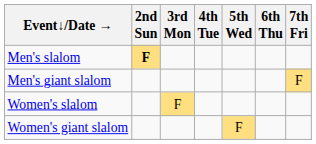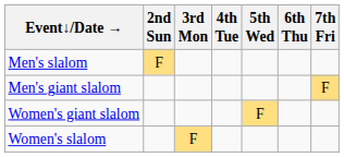Men's slalom | 2nd Sun: bold -> normal
rows swapped: Women's slalom <-> Women's giant slalom
